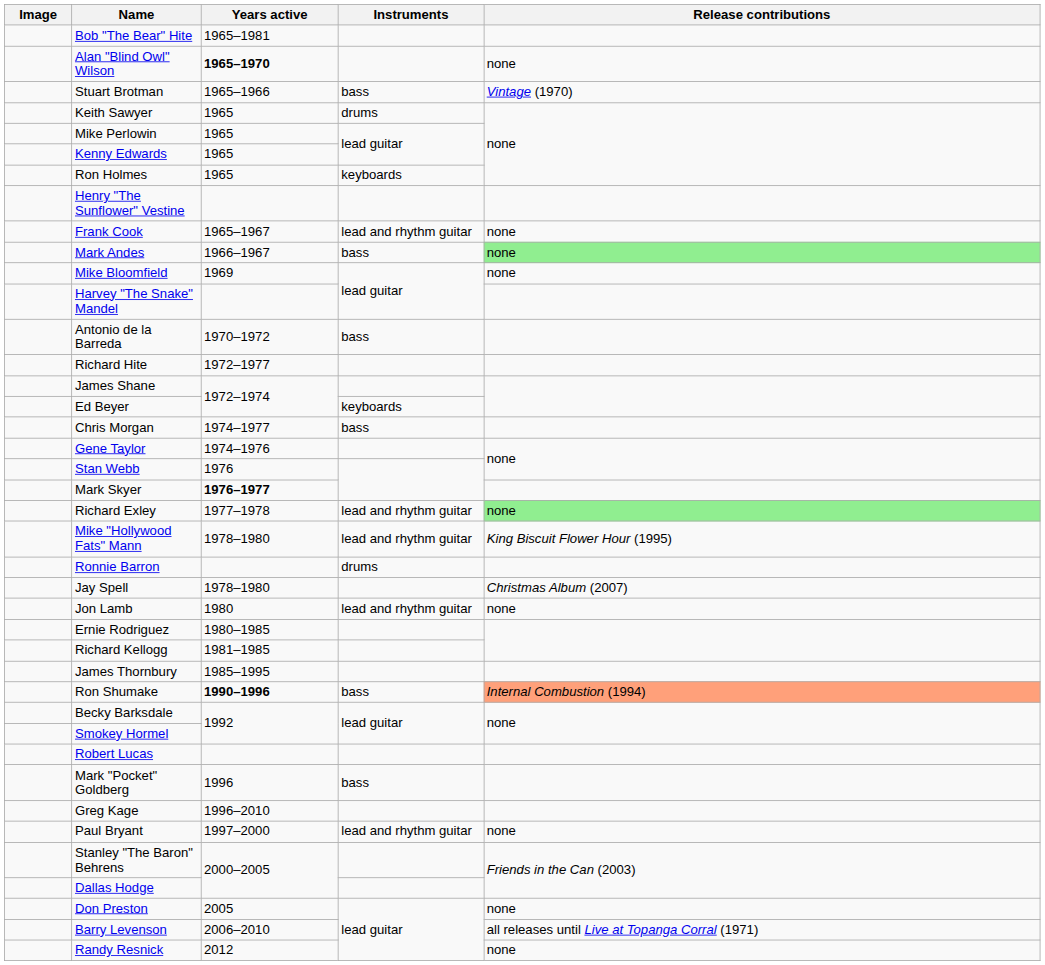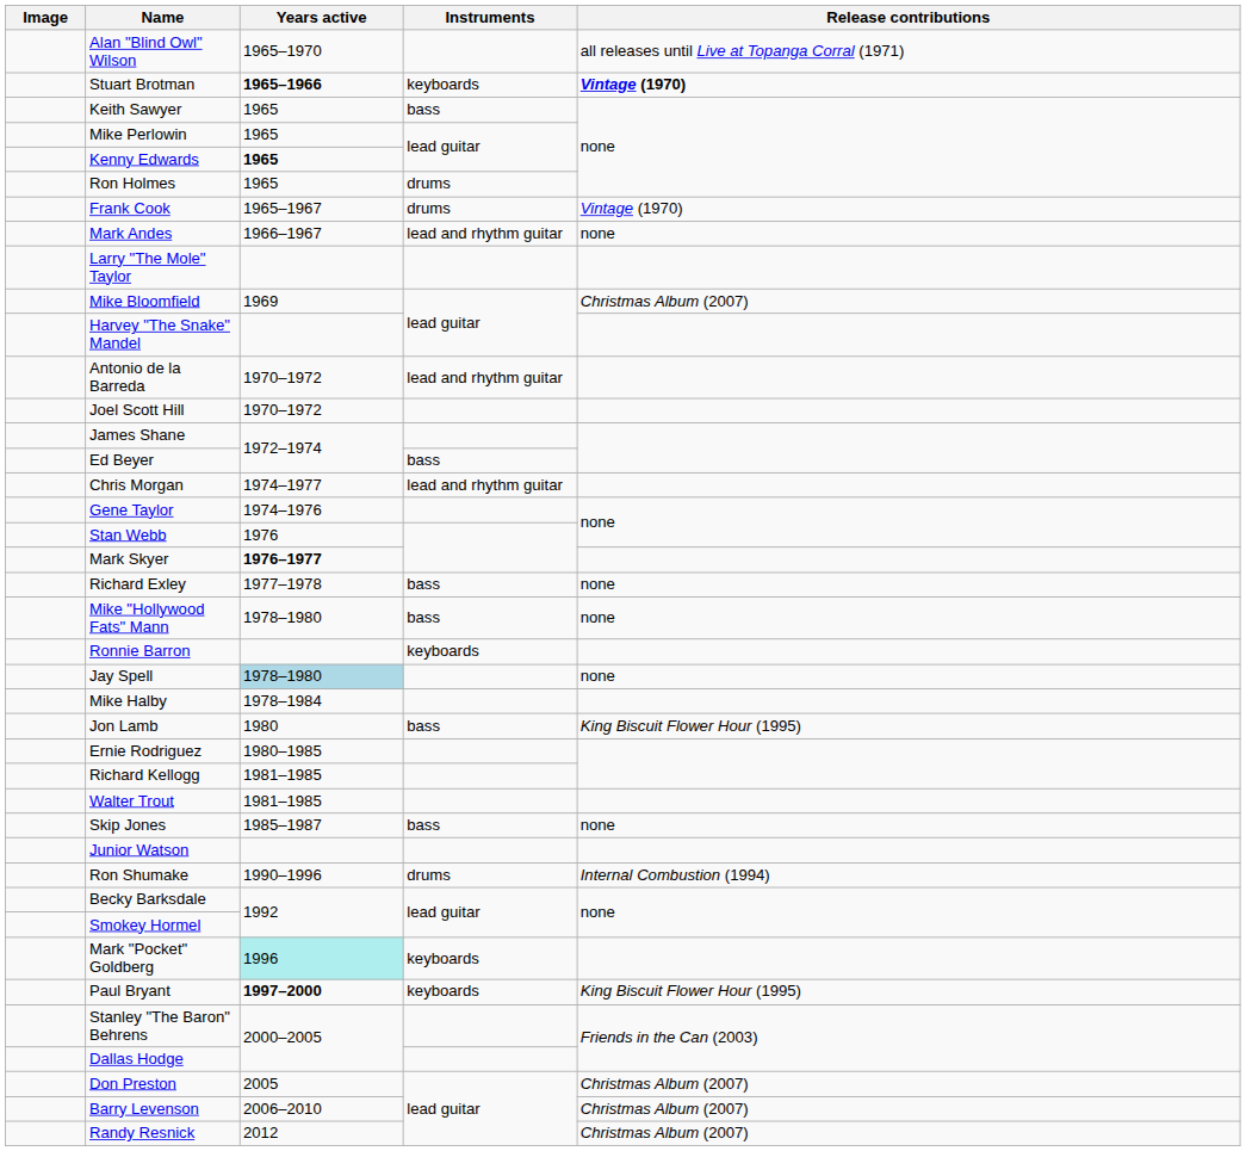- row: Bob "The Bear" Hite | 1965–1981
Alan "Blind Owl" Wilson | Years active: bold -> normal
Alan "Blind Owl" Wilson | Release contributions: none -> all releases until Live at Topanga Corral (1971)
Stuart Brotman | Years active: normal -> bold
Stuart Brotman | Instruments: bass -> keyboards
Stuart Brotman | Release contributions: normal -> bold
Keith Sawyer | Instruments: drums -> bass
Kenny Edwards | Years active: normal -> bold
Ron Holmes | Instruments: keyboards -> drums
- row: Henry "The Sunflower" Vestine
Frank Cook | Instruments: lead and rhythm guitar -> drums
Frank Cook | Release contributions: none -> Vintage (1970)
Mark Andes | Instruments: bass -> lead and rhythm guitar
Mark Andes | Release contributions: lightgreen background -> no background
+ row: Larry "The Mole" Taylor
Mike Bloomfield | Release contributions: none -> Christmas Album (2007)
Antonio de la Barreda | Instruments: bass -> lead and rhythm guitar
+ row: Joel Scott Hill | 1970–1972
- row: Richard Hite | 1972–1977
Ed Beyer | Instruments: keyboards -> bass
Chris Morgan | Instruments: bass -> lead and rhythm guitar
Richard Exley | Instruments: lead and rhythm guitar -> bass
Richard Exley | Release contributions: lightgreen background -> no background
Mike "Hollywood Fats" Mann | Instruments: lead and rhythm guitar -> bass
Mike "Hollywood Fats" Mann | Release contributions: King Biscuit Flower Hour (1995) -> none
Ronnie Barron | Instruments: drums -> keyboards
Jay Spell | Years active: no background -> lightblue background
Jay Spell | Release contributions: Christmas Album (2007) -> none
+ row: Mike Halby | 1978–1984
Jon Lamb | Instruments: lead and rhythm guitar -> bass
Jon Lamb | Release contributions: none -> King Biscuit Flower Hour (1995)
+ row: Walter Trout | 1981–1985
- row: James Thornbury | 1985–1995
+ row: Skip Jones | 1985–1987 | bass | none
+ row: Junior Watson
Ron Shumake | Years active: bold -> normal
Ron Shumake | Instruments: bass -> drums
Ron Shumake | Release contributions: lightsalmon background -> no background
- row: Robert Lucas
Mark "Pocket" Goldberg | Years active: no background -> paleturquoise background
Mark "Pocket" Goldberg | Instruments: bass -> keyboards
- row: Greg Kage | 1996–2010
Paul Bryant | Years active: normal -> bold
Paul Bryant | Instruments: lead and rhythm guitar -> keyboards
Paul Bryant | Release contributions: none -> King Biscuit Flower Hour (1995)
Don Preston | Release contributions: none -> Christmas Album (2007)
Barry Levenson | Release contributions: all releases until Live at Topanga Corral (1971) -> Christmas Album (2007)
Randy Resnick | Release contributions: none -> Christmas Album (2007)
